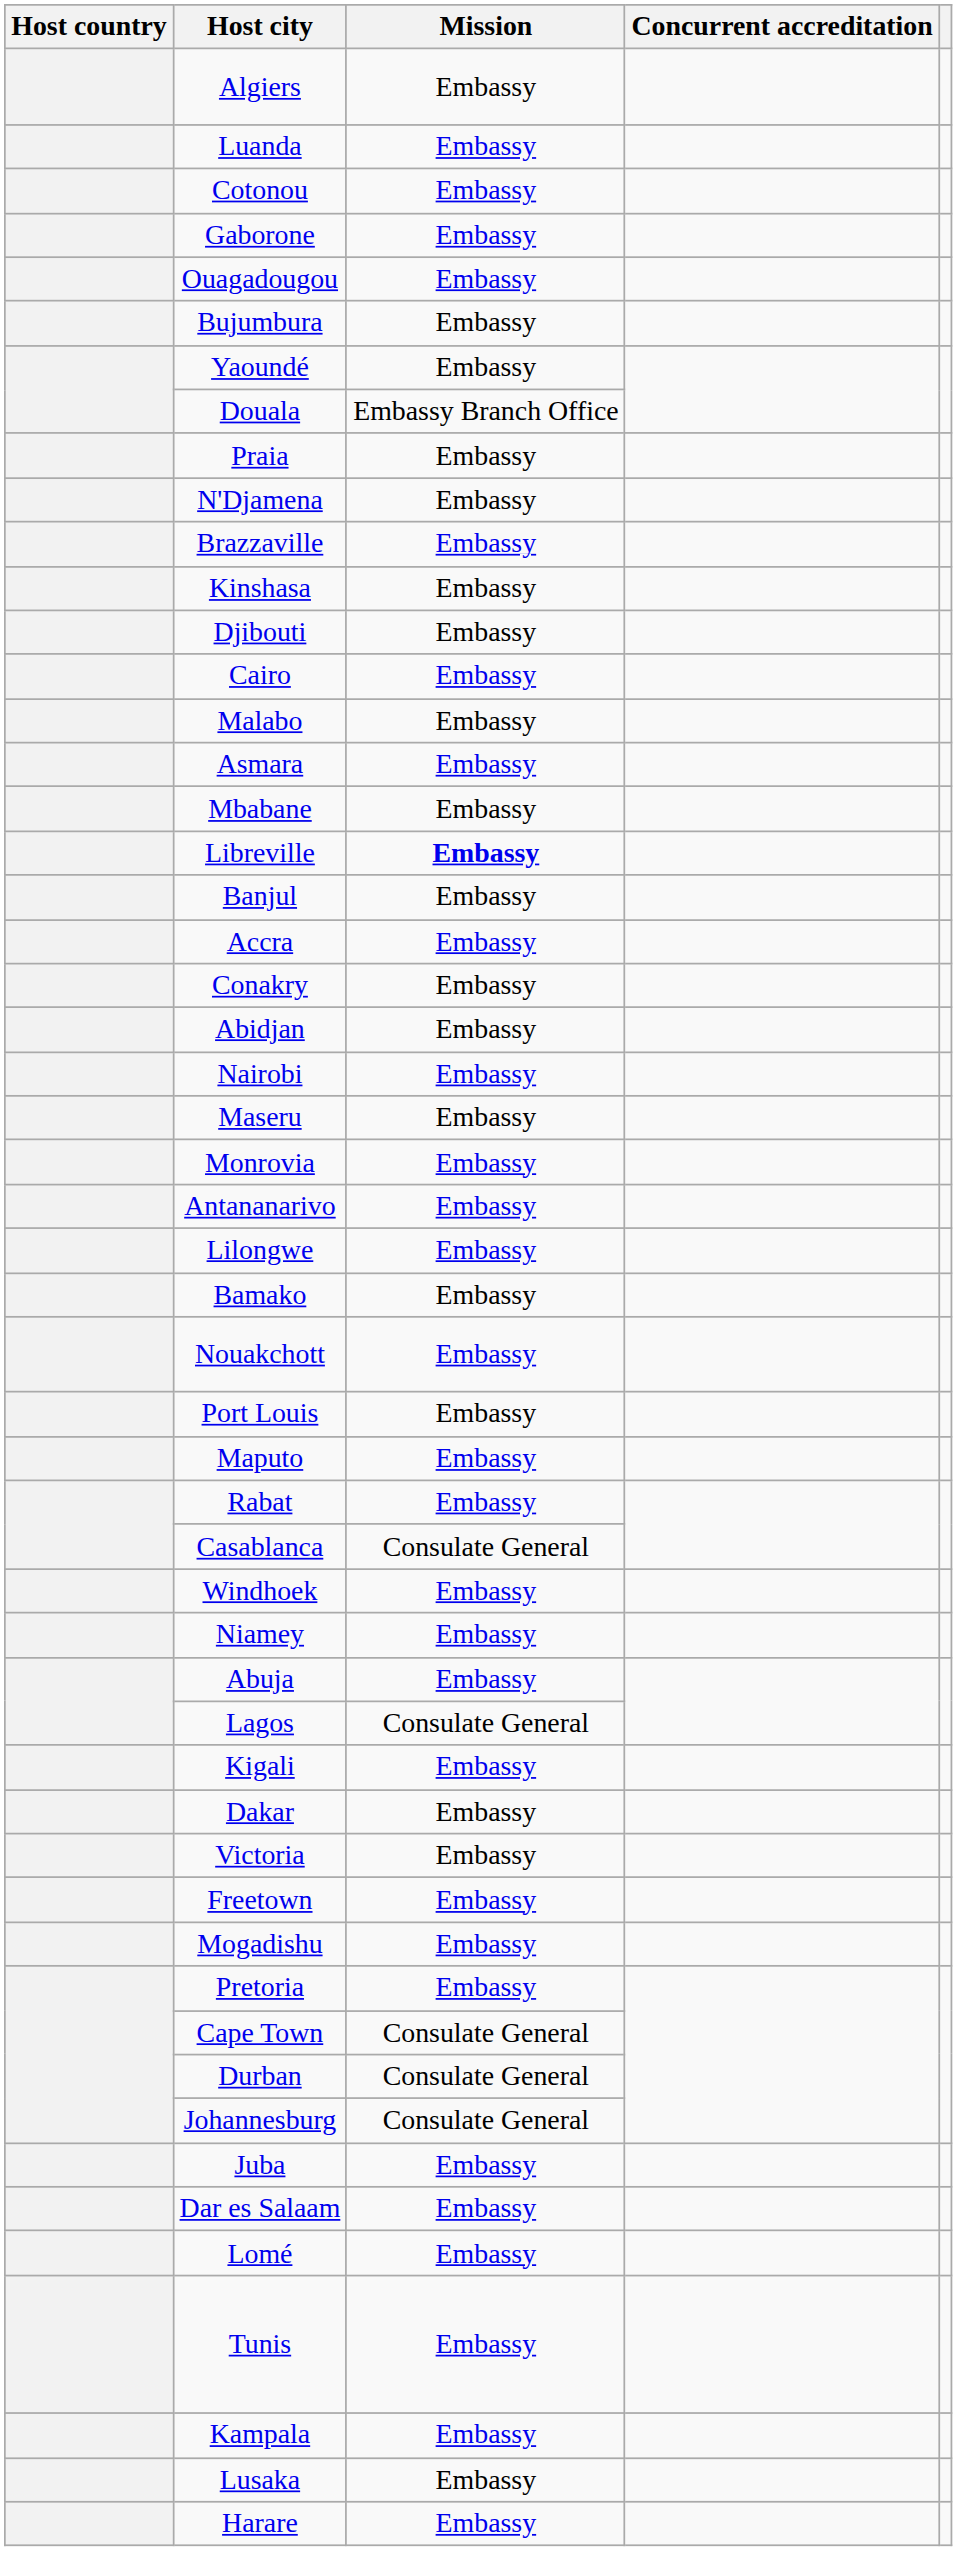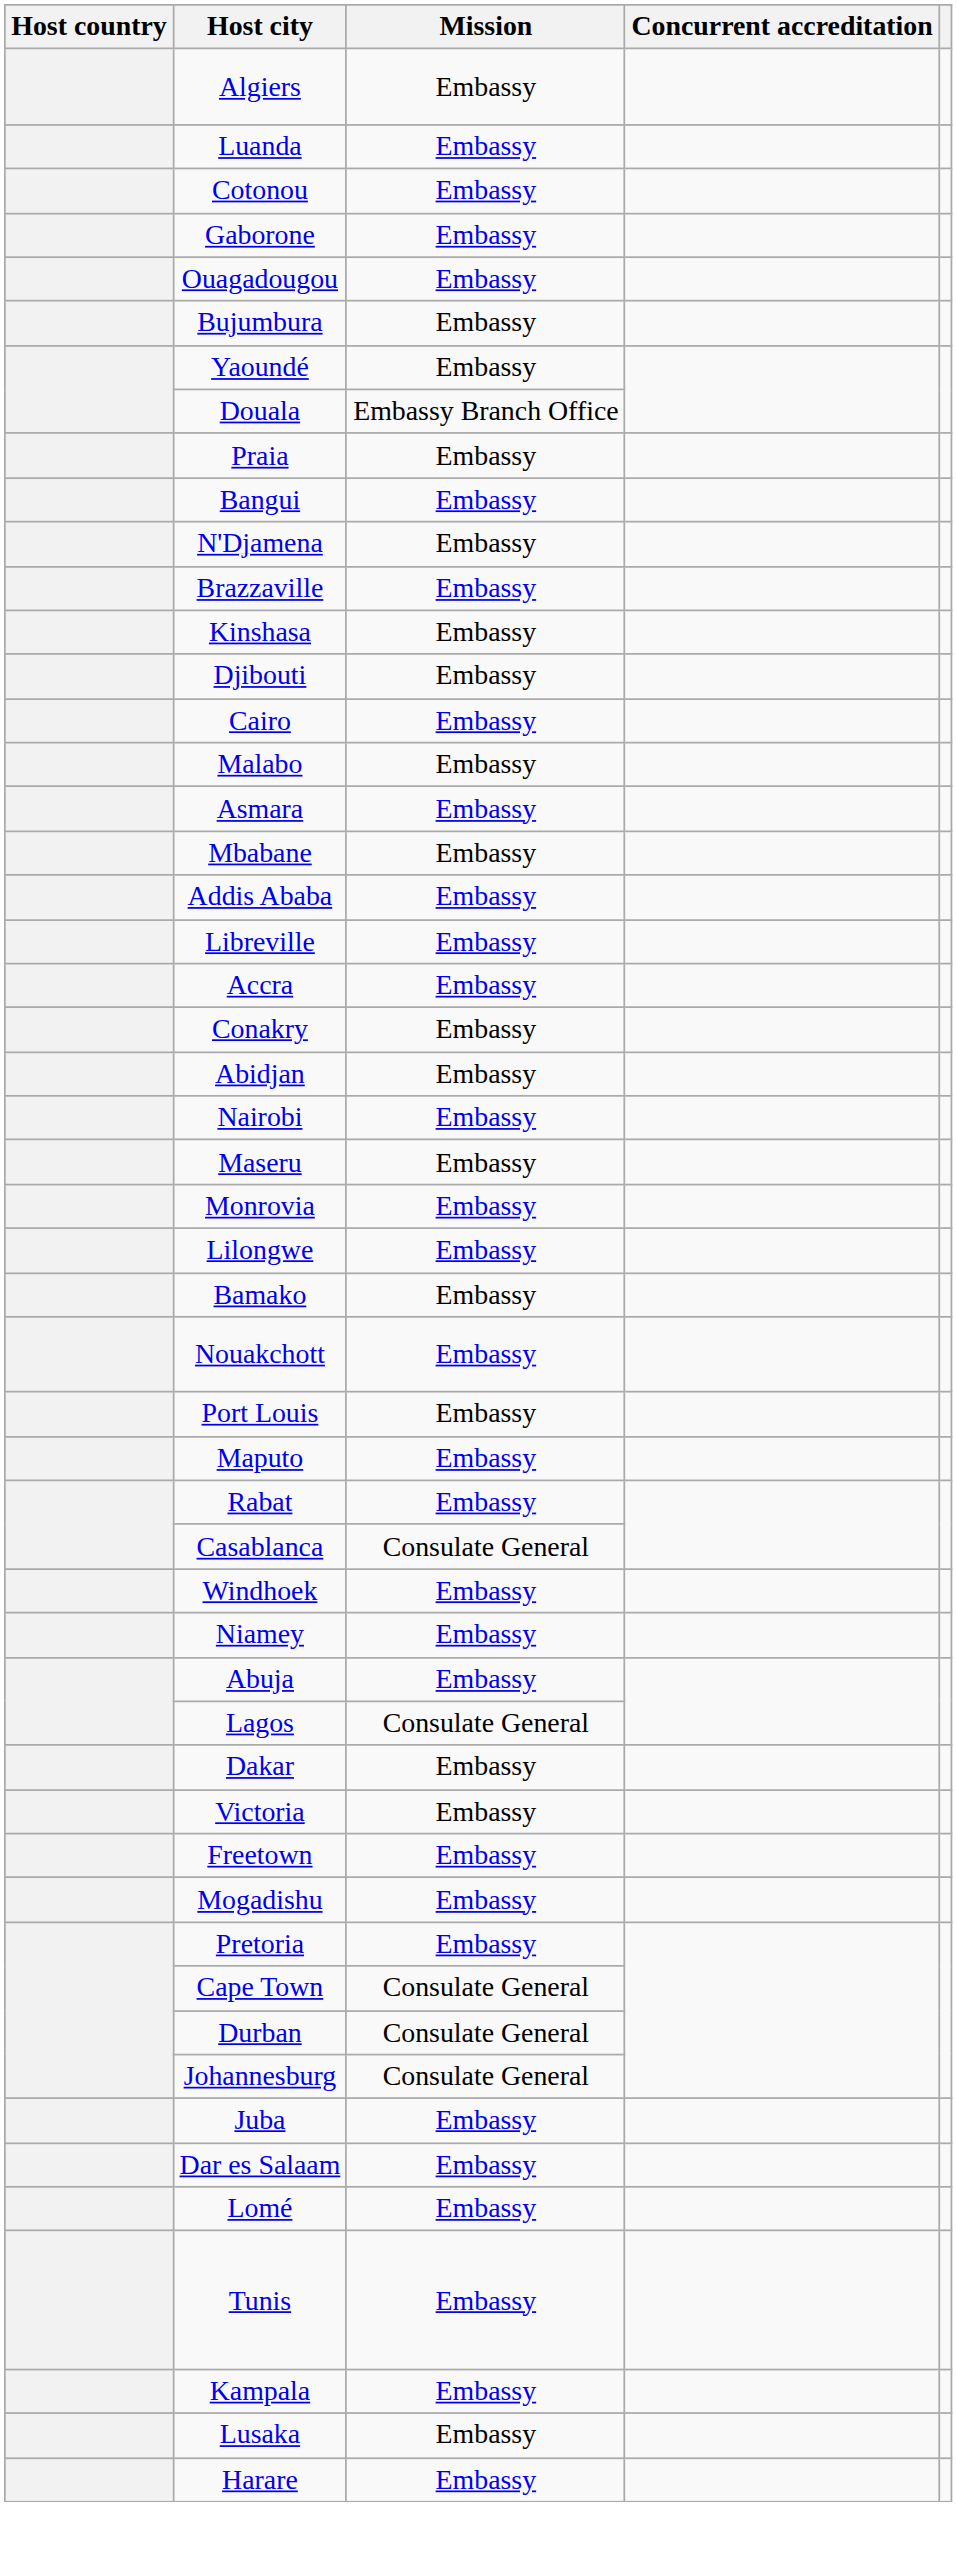+ row: Bangui | Embassy
+ row: Addis Ababa | Embassy
Libreville | Mission: bold -> normal
- row: Banjul | Embassy
- row: Antananarivo | Embassy
- row: Kigali | Embassy
